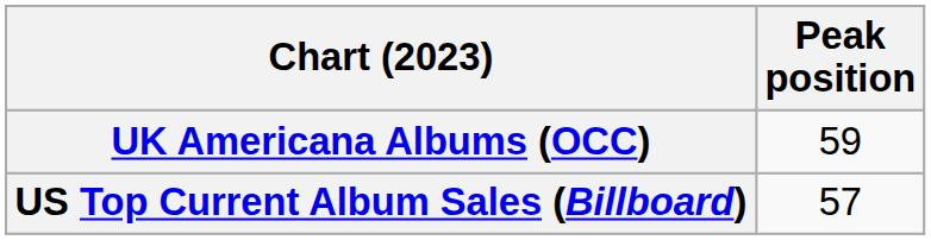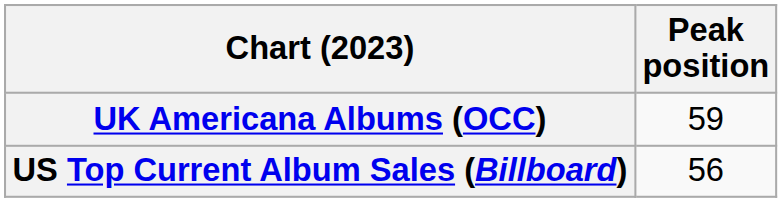US Top Current Album Sales (Billboard) | Peak position: 57 -> 56
